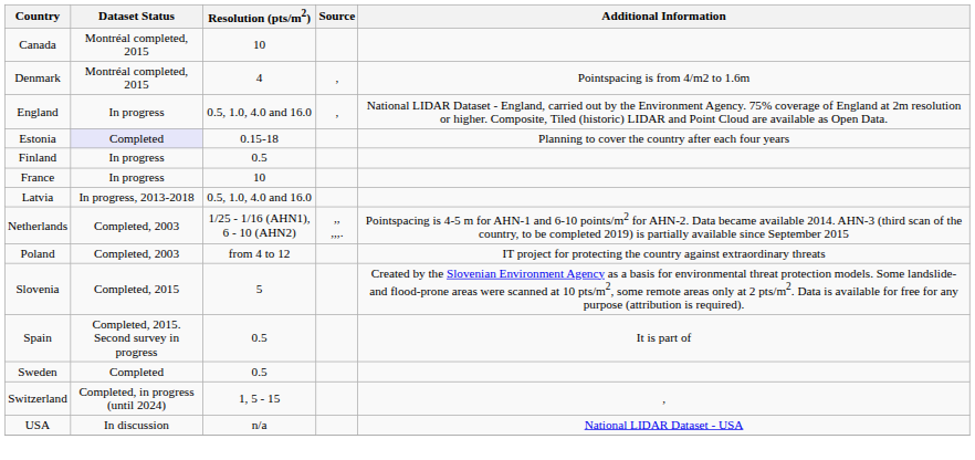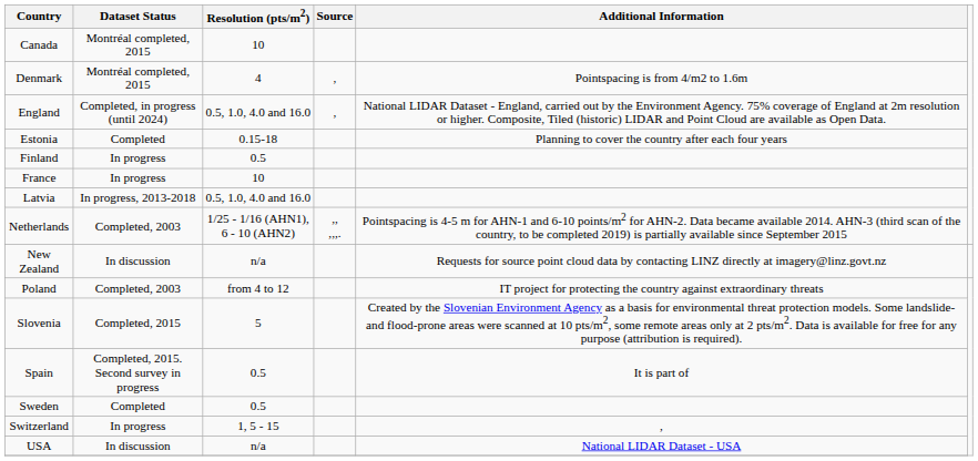England | Dataset Status: In progress -> Completed, in progress (until 2024)
Estonia | Dataset Status: lavender background -> no background
+ row: New Zealand | In discussion | n/a | Requests for source point cloud data by contacting LINZ directly at imagery@linz.govt.nz
Switzerland | Dataset Status: Completed, in progress (until 2024) -> In progress
